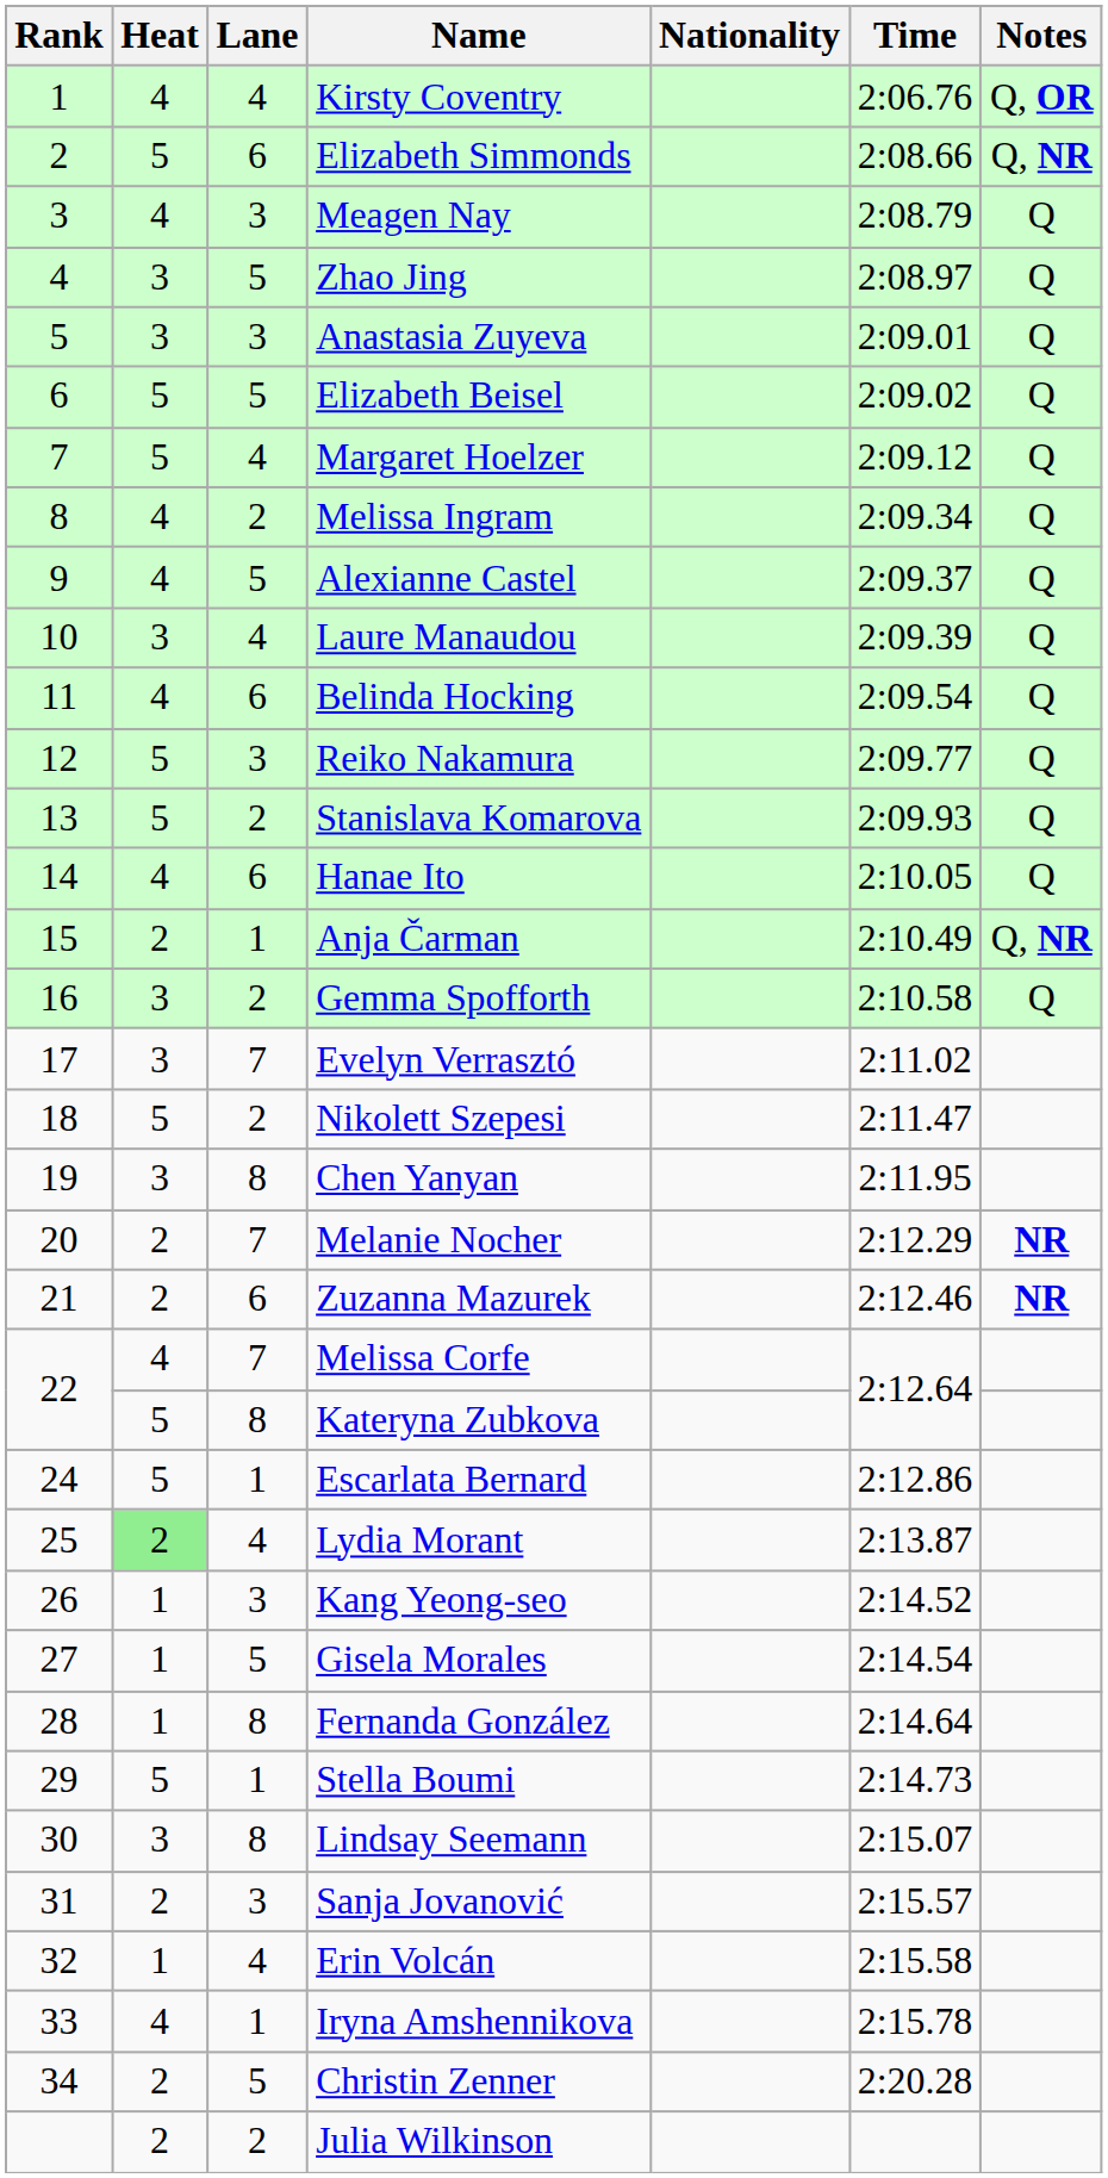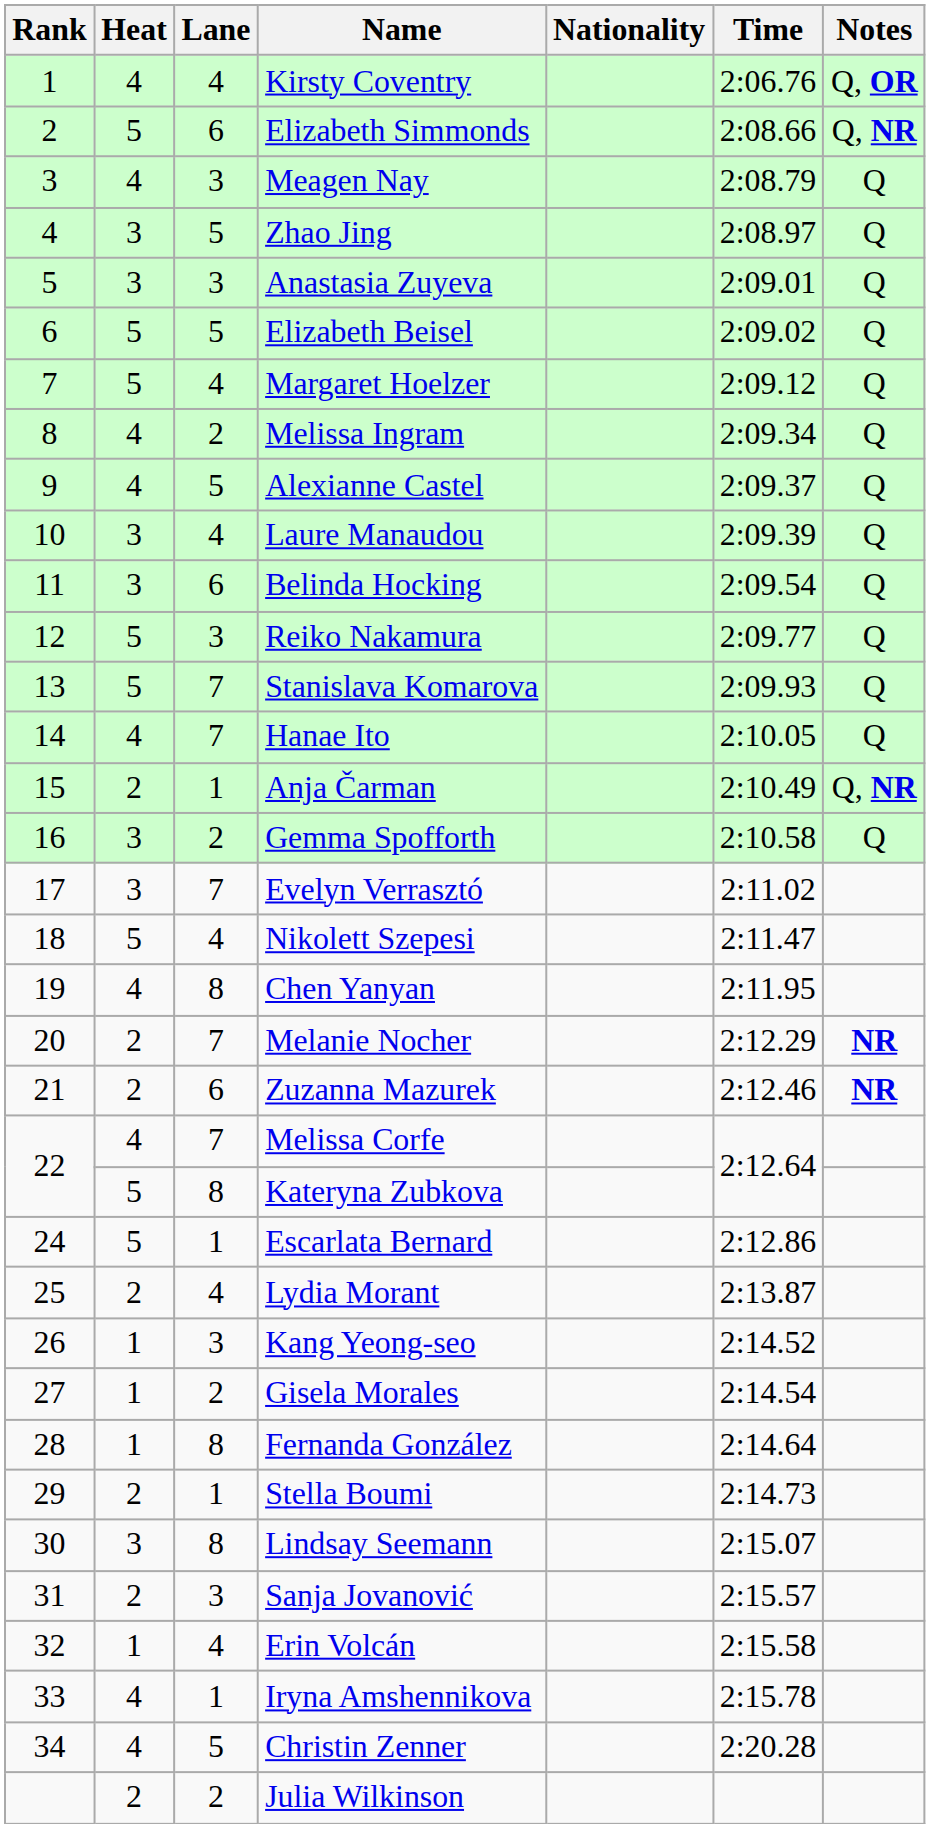Belinda Hocking | Heat: 4 -> 3
Stanislava Komarova | Lane: 2 -> 7
Hanae Ito | Lane: 6 -> 7
Nikolett Szepesi | Lane: 2 -> 4
Chen Yanyan | Heat: 3 -> 4
Lydia Morant | Heat: lightgreen background -> no background
Gisela Morales | Lane: 5 -> 2
Stella Boumi | Heat: 5 -> 2
Christin Zenner | Heat: 2 -> 4
